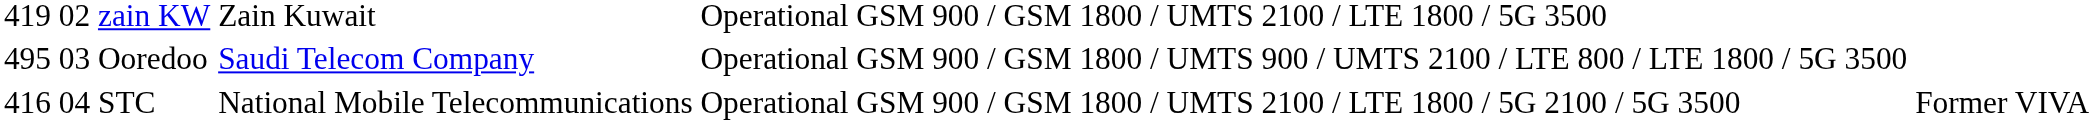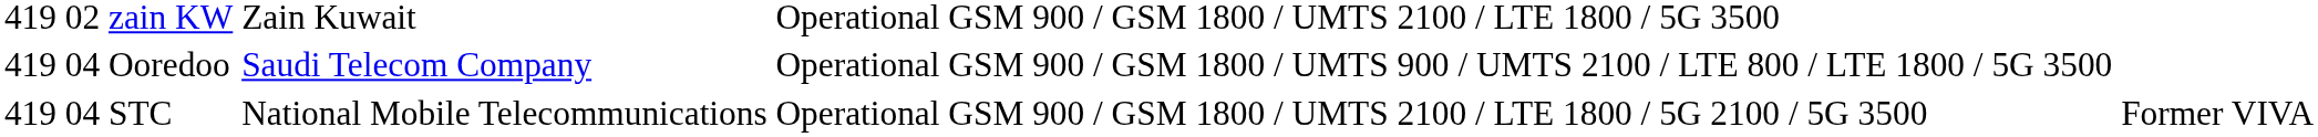Ooredoo | column 1: 495 -> 419
Ooredoo | column 2: 03 -> 04
STC | column 1: 416 -> 419
